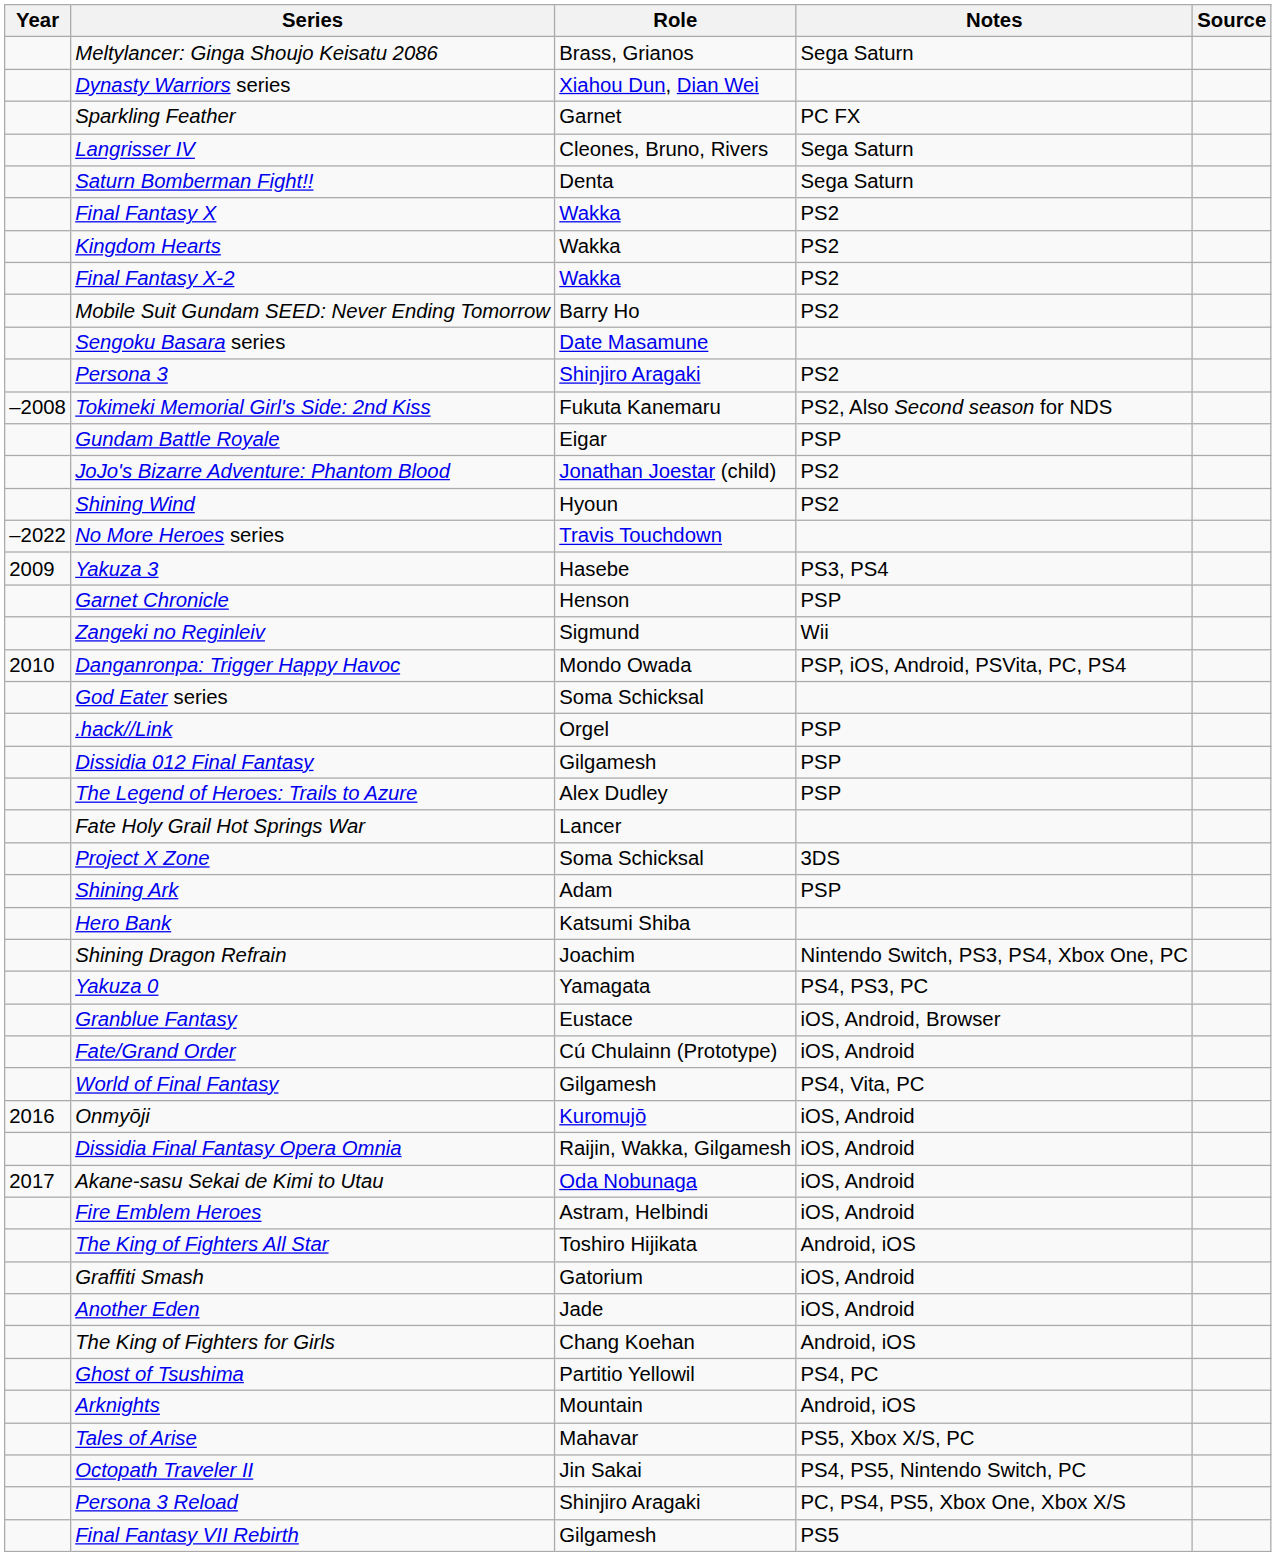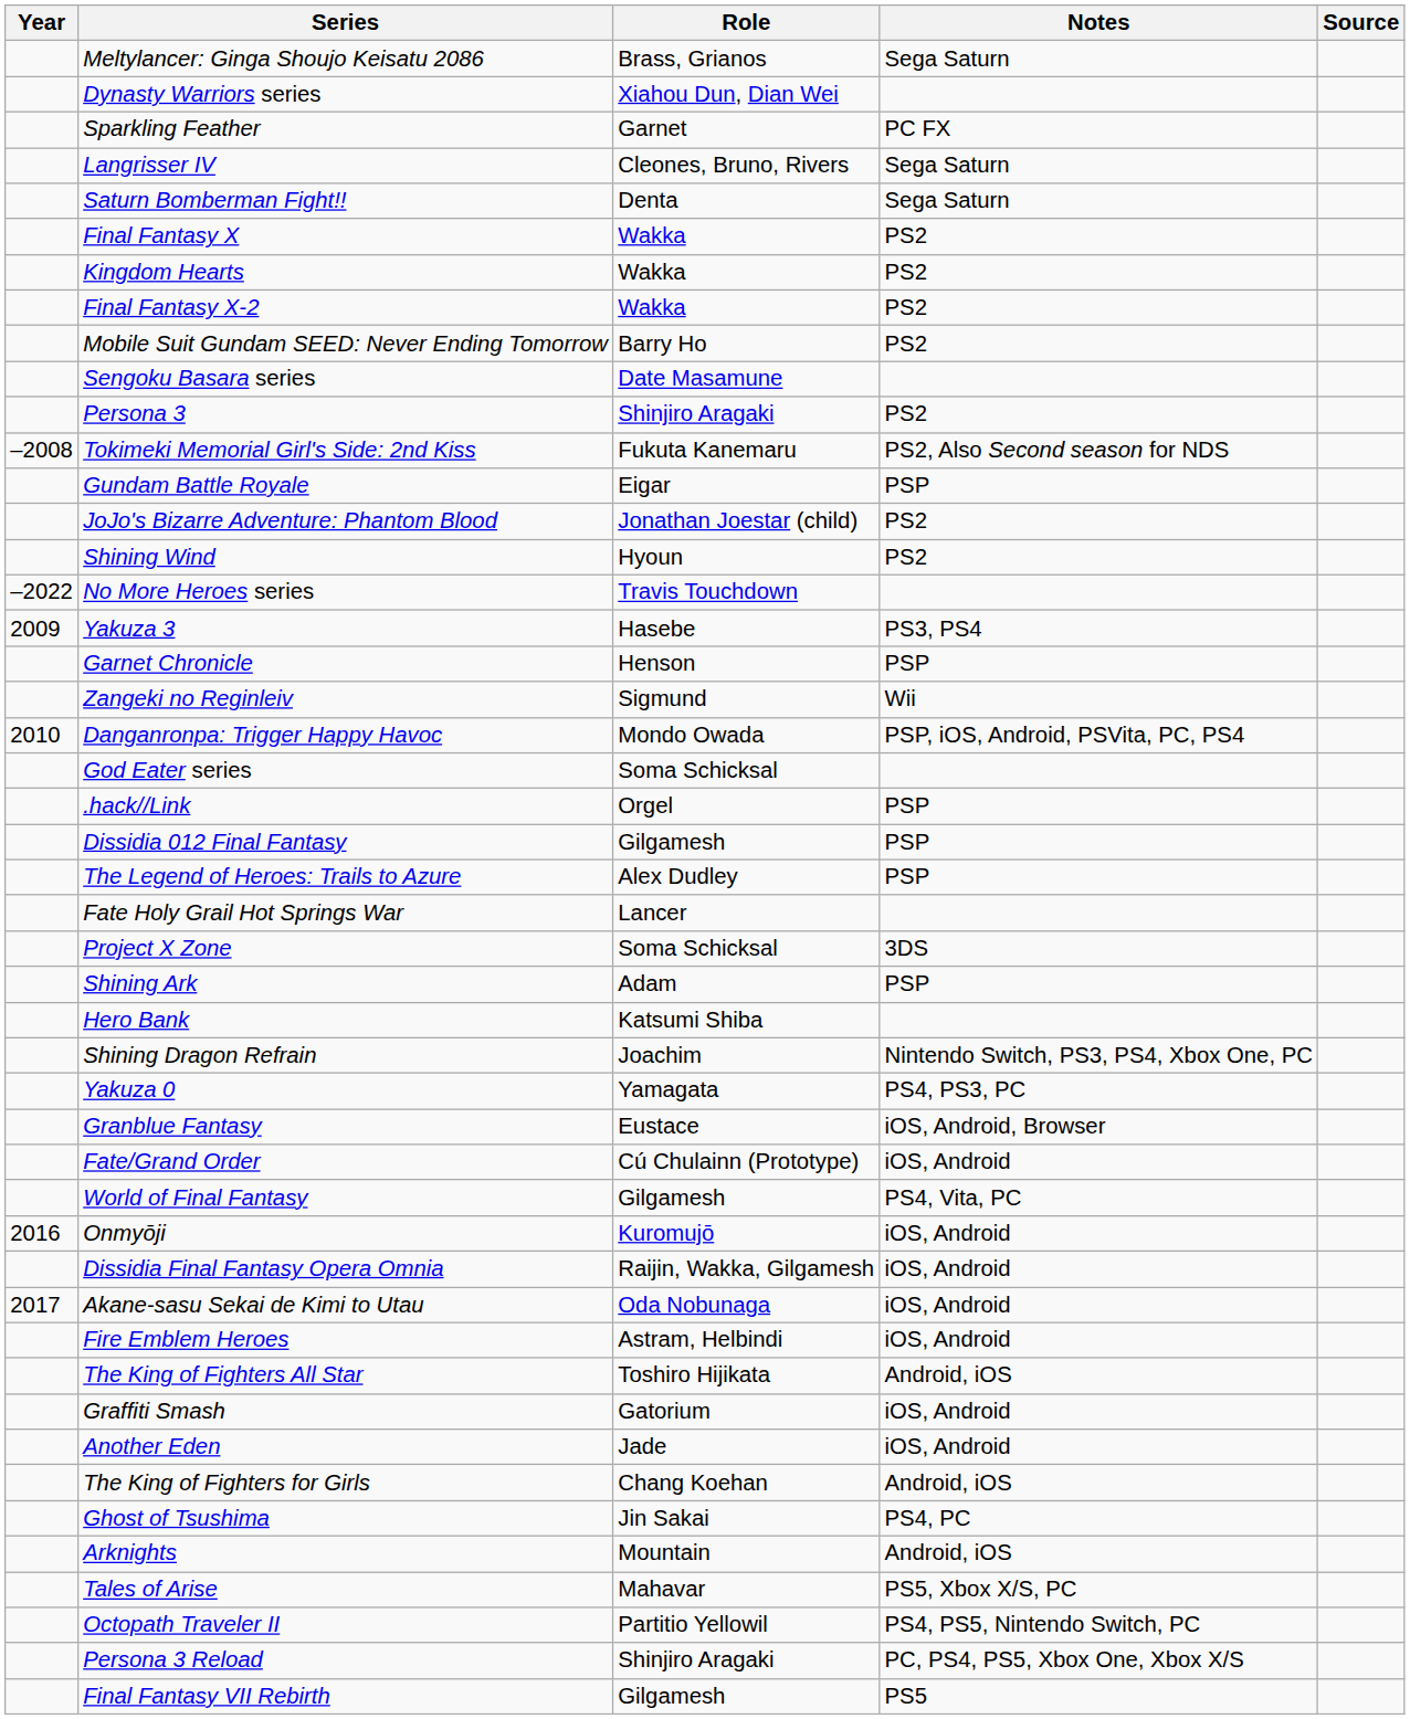Ghost of Tsushima | Role: Partitio Yellowil -> Jin Sakai
Octopath Traveler II | Role: Jin Sakai -> Partitio Yellowil
